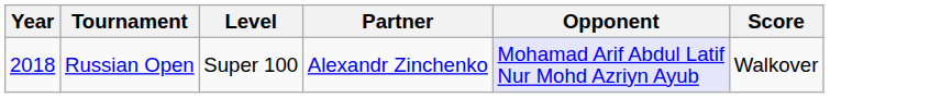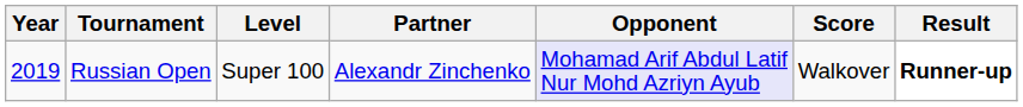+ column: Result | Runner-up
Russian Open | Year: 2018 -> 2019
